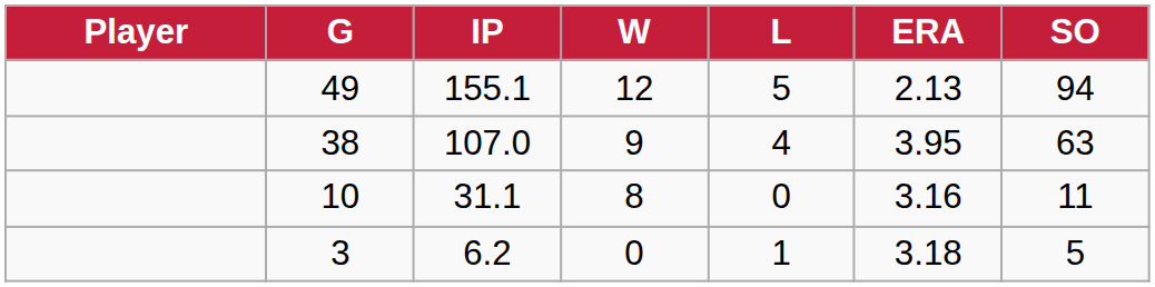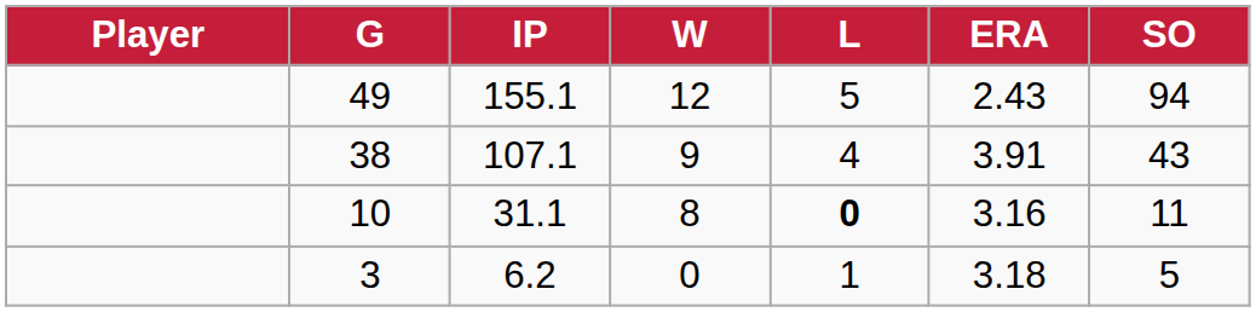49 | ERA: 2.13 -> 2.43
38 | IP: 107.0 -> 107.1
38 | ERA: 3.95 -> 3.91
38 | SO: 63 -> 43
10 | L: normal -> bold
